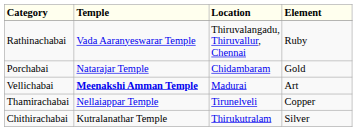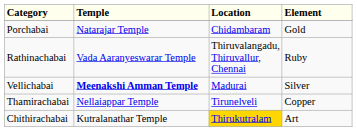rows swapped: Rathinachabai <-> Porchabai
Vellichabai | Element: Art -> Silver
Chithirachabai | Location: no background -> gold background
Chithirachabai | Element: Silver -> Art
